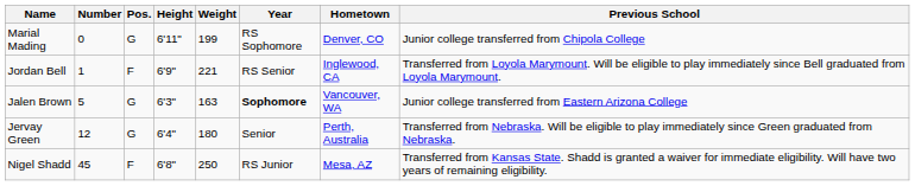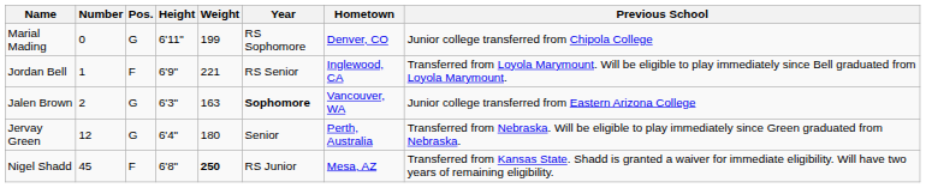Jalen Brown | Number: 5 -> 2
Nigel Shadd | Weight: normal -> bold
